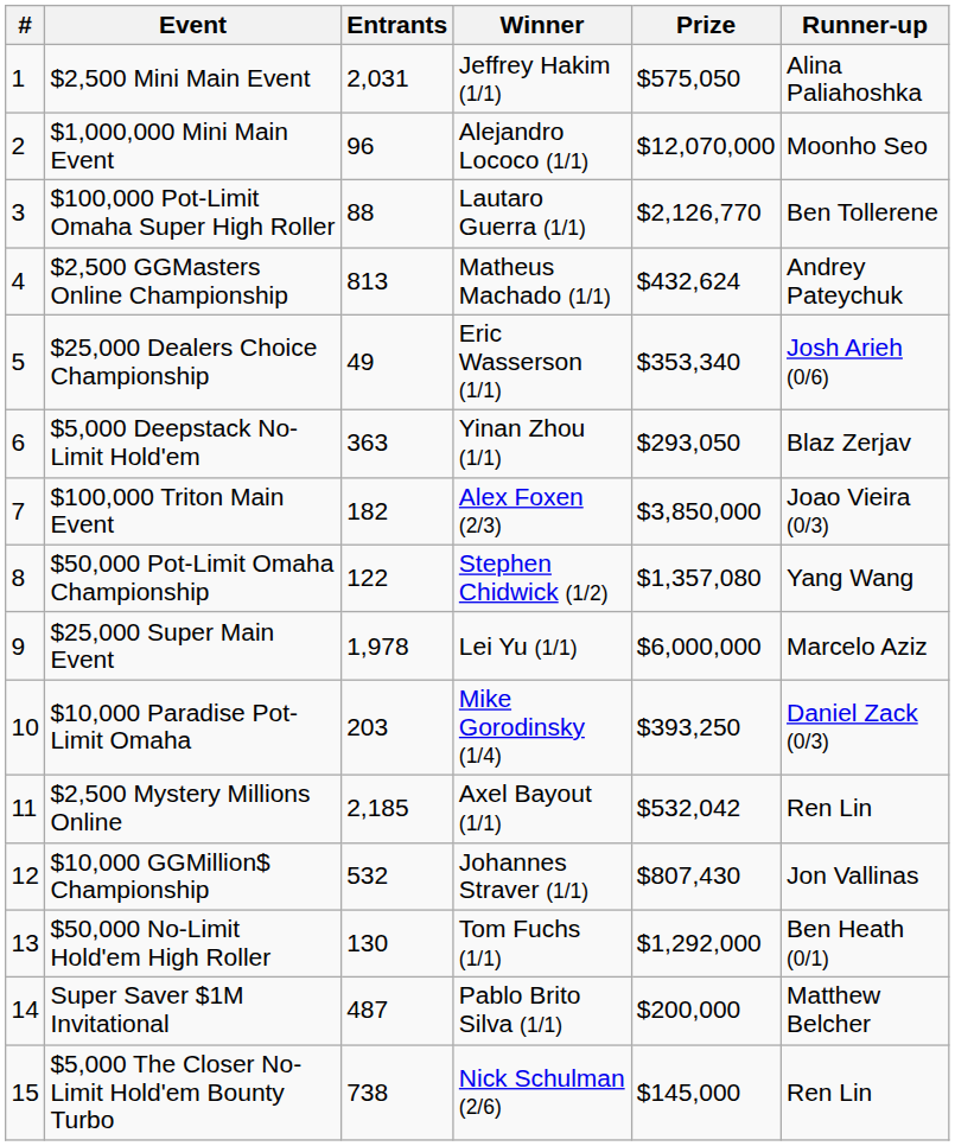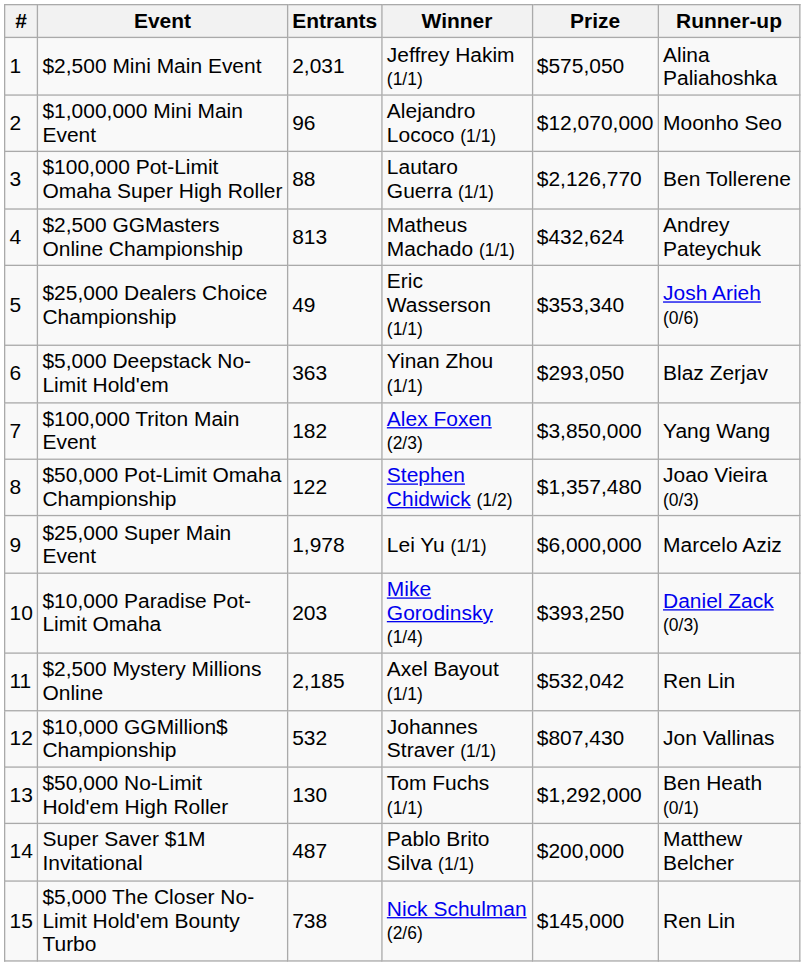$100,000 Triton Main Event | Runner-up: Joao Vieira (0/3) -> Yang Wang
$50,000 Pot-Limit Omaha Championship | Prize: $1,357,080 -> $1,357,480
$50,000 Pot-Limit Omaha Championship | Runner-up: Yang Wang -> Joao Vieira (0/3)
